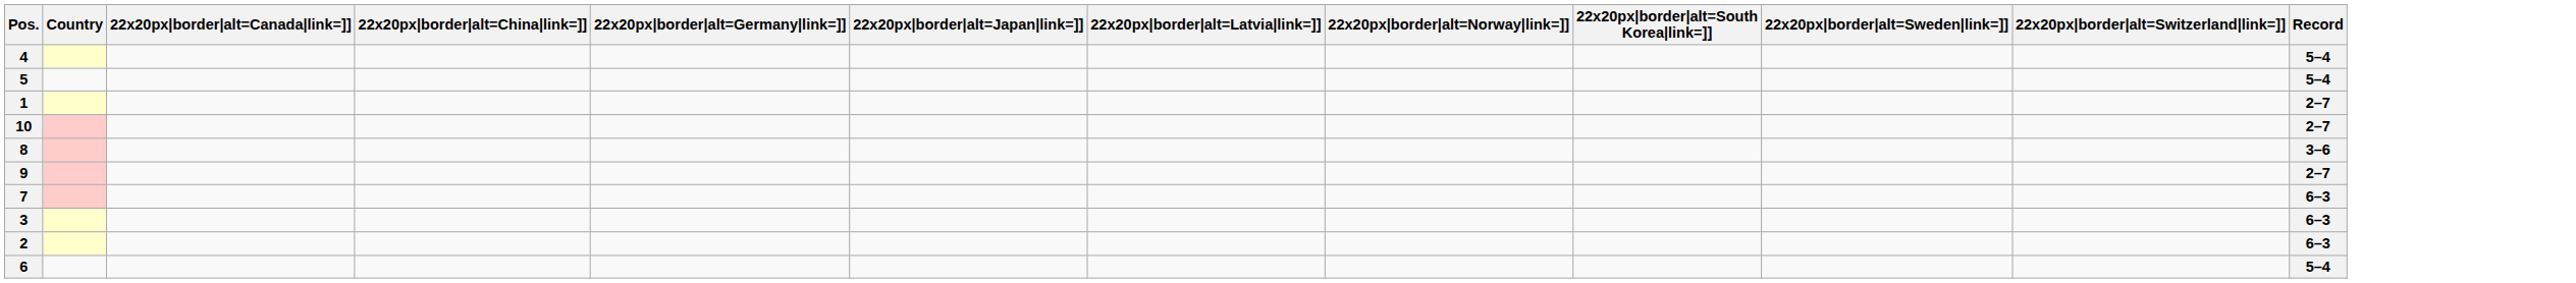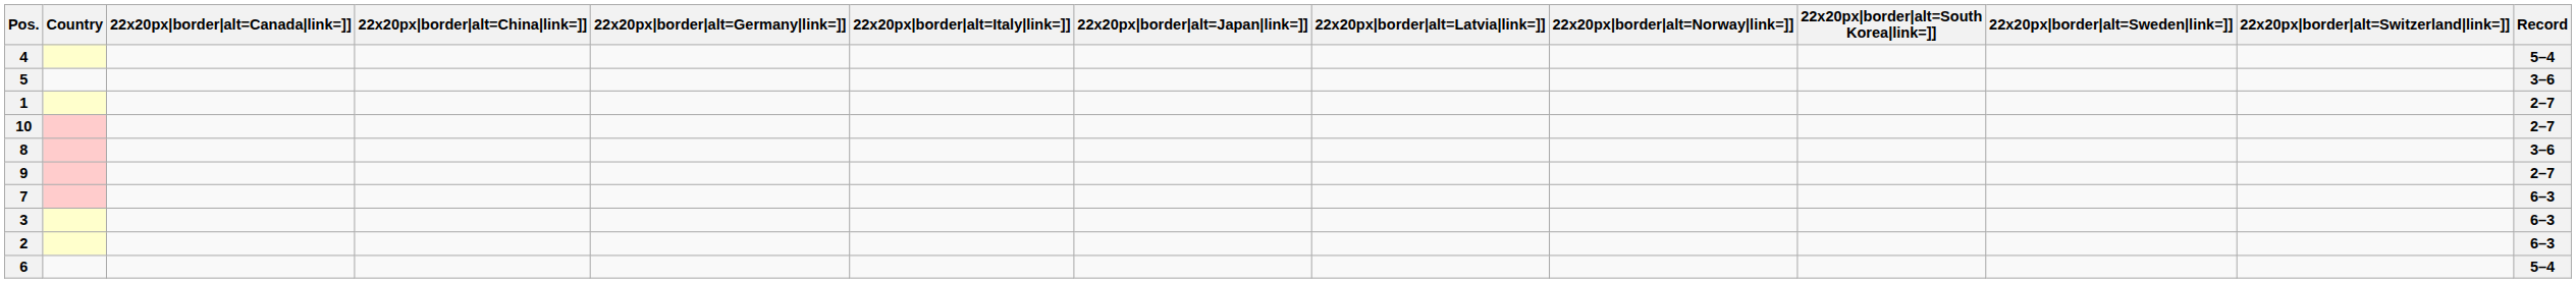+ column: 22x20px|border|alt=Italy|link=]]
5 | Record: 5–4 -> 3–6
